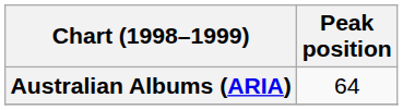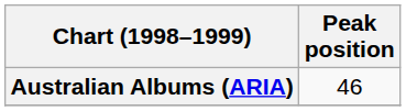Australian Albums (ARIA) | Peak position: 64 -> 46
